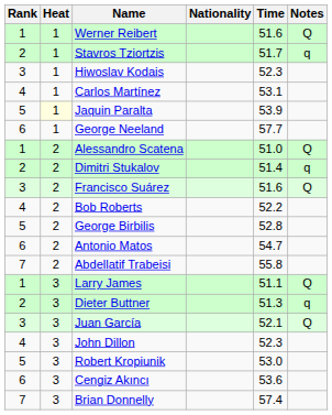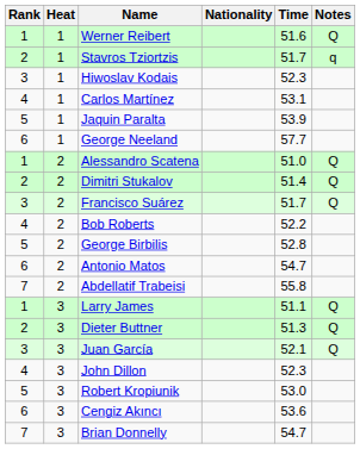Jaquin Paralta | Heat: lightyellow background -> no background
Dimitri Stukalov | Notes: q -> Q
Francisco Suárez | Time: 51.6 -> 51.7
Dieter Buttner | Notes: q -> Q
Brian Donnelly | Time: 57.4 -> 54.7
